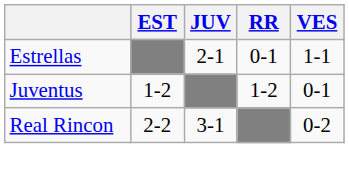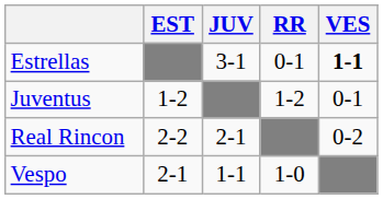Estrellas | JUV: 2-1 -> 3-1
Estrellas | VES: normal -> bold
Real Rincon | JUV: 3-1 -> 2-1
+ row: Vespo | 2-1 | 1-1 | 1-0
